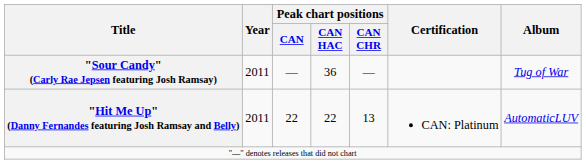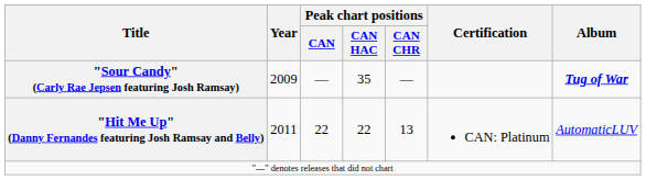"Sour Candy" (Carly Rae Jepsen featuring Josh Ramsay) | Year: 2011 -> 2009
"Sour Candy" (Carly Rae Jepsen featuring Josh Ramsay) | Peak chart positions / CAN HAC: 36 -> 35
"Sour Candy" (Carly Rae Jepsen featuring Josh Ramsay) | Album: normal -> bold
